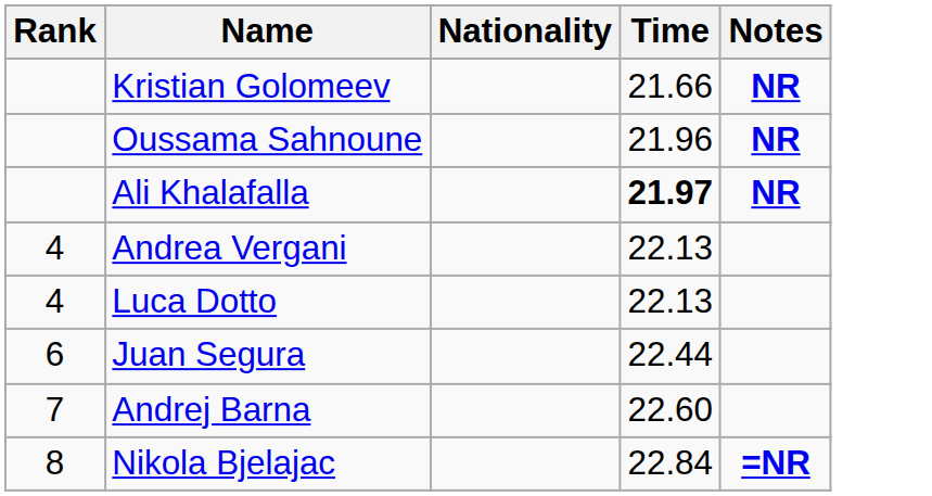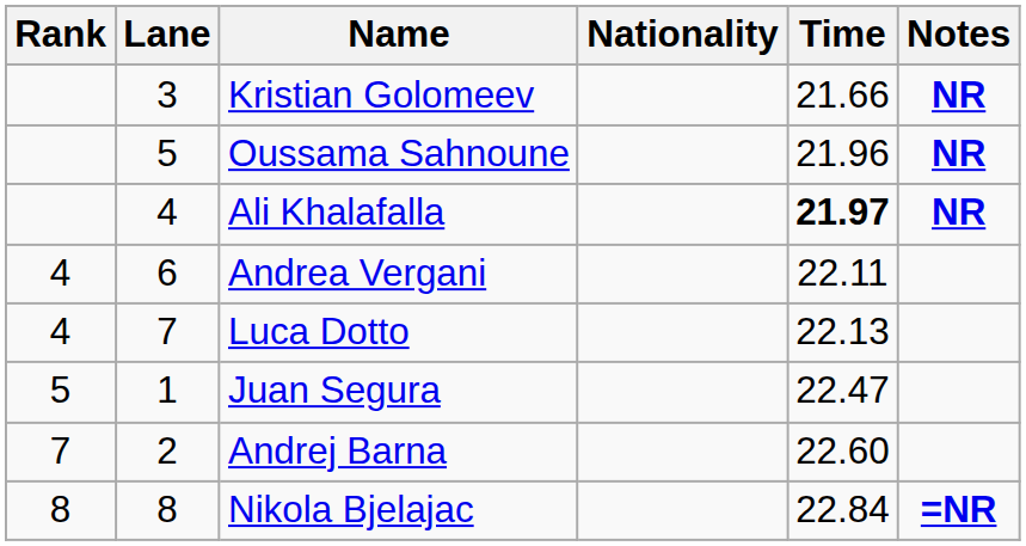+ column: Lane | 3 | 5 | 4 | 6 | 7 | 1 | 2 | 8
Andrea Vergani | Time: 22.13 -> 22.11
Juan Segura | Rank: 6 -> 5
Juan Segura | Time: 22.44 -> 22.47
